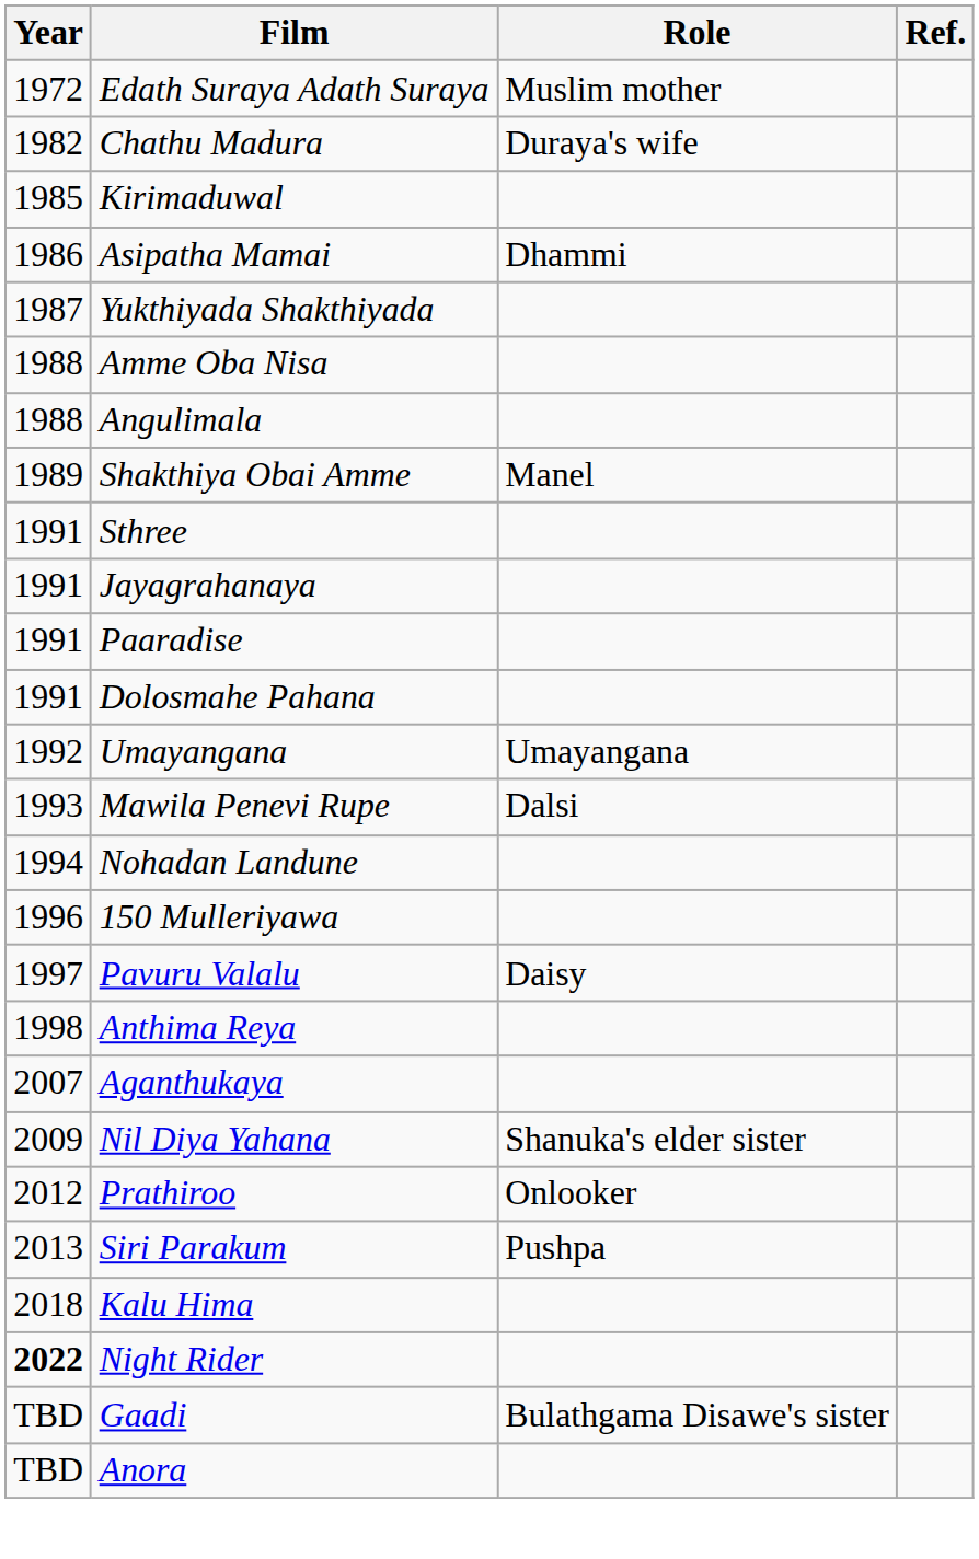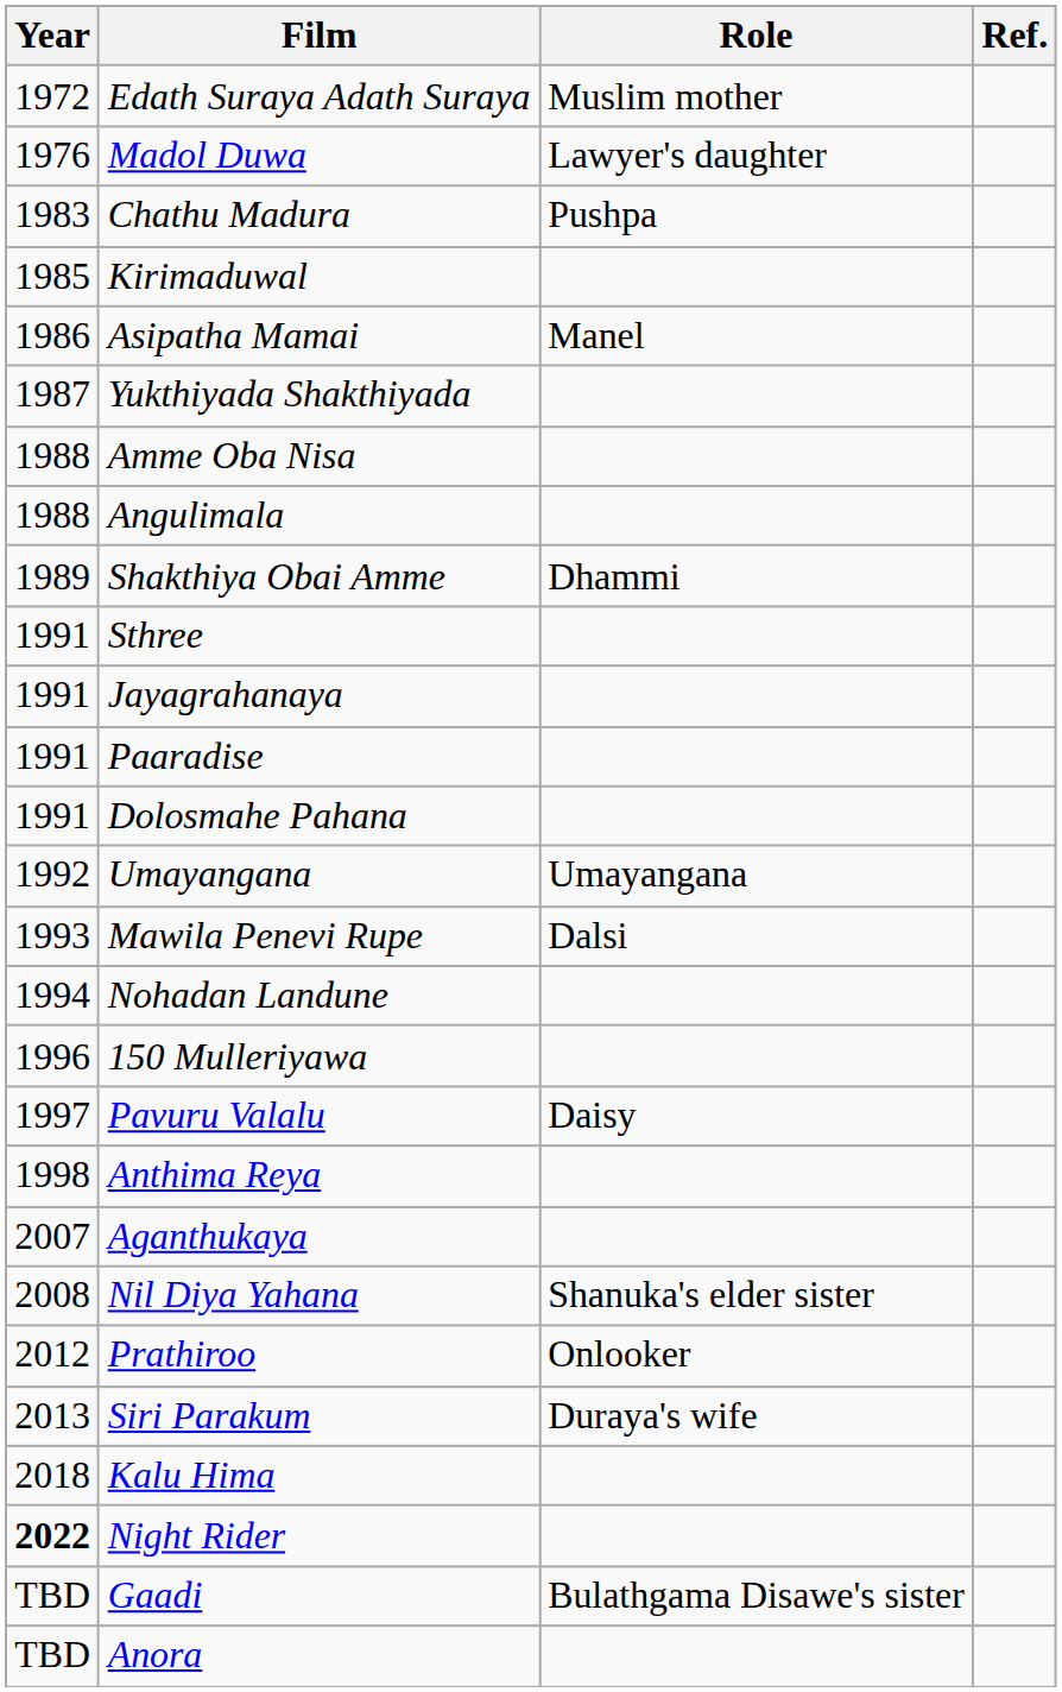+ row: 1976 | Madol Duwa | Lawyer's daughter
Chathu Madura | Year: 1982 -> 1983
Chathu Madura | Role: Duraya's wife -> Pushpa
Asipatha Mamai | Role: Dhammi -> Manel
Shakthiya Obai Amme | Role: Manel -> Dhammi
Nil Diya Yahana | Year: 2009 -> 2008
Siri Parakum | Role: Pushpa -> Duraya's wife
